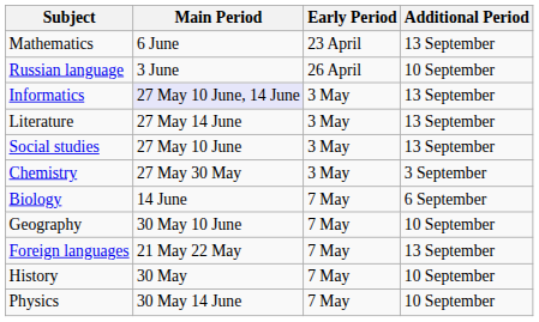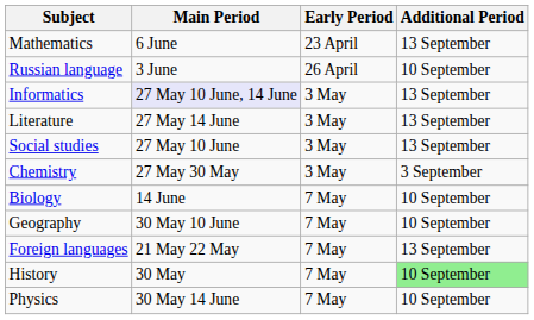Biology | Additional Period: 6 September -> 10 September
History | Additional Period: no background -> lightgreen background
